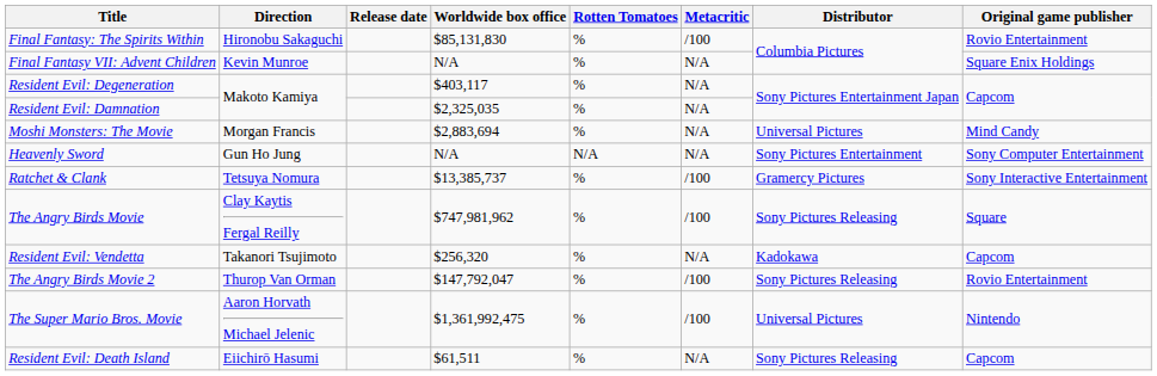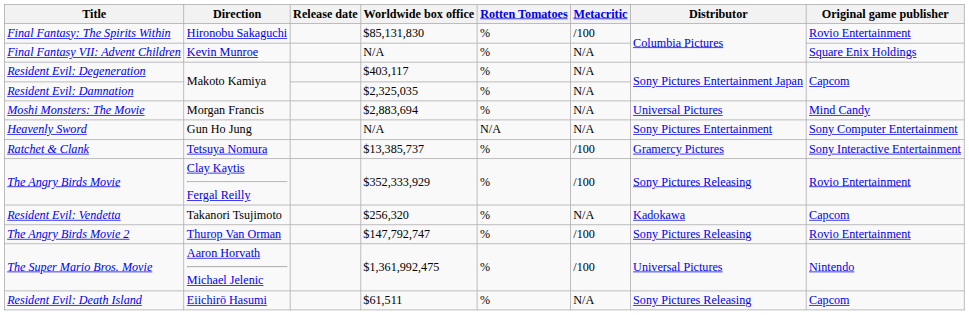The Angry Birds Movie | Worldwide box office: $747,981,962 -> $352,333,929
The Angry Birds Movie | Original game publisher: Square -> Rovio Entertainment
The Angry Birds Movie 2 | Worldwide box office: $147,792,047 -> $147,792,747
